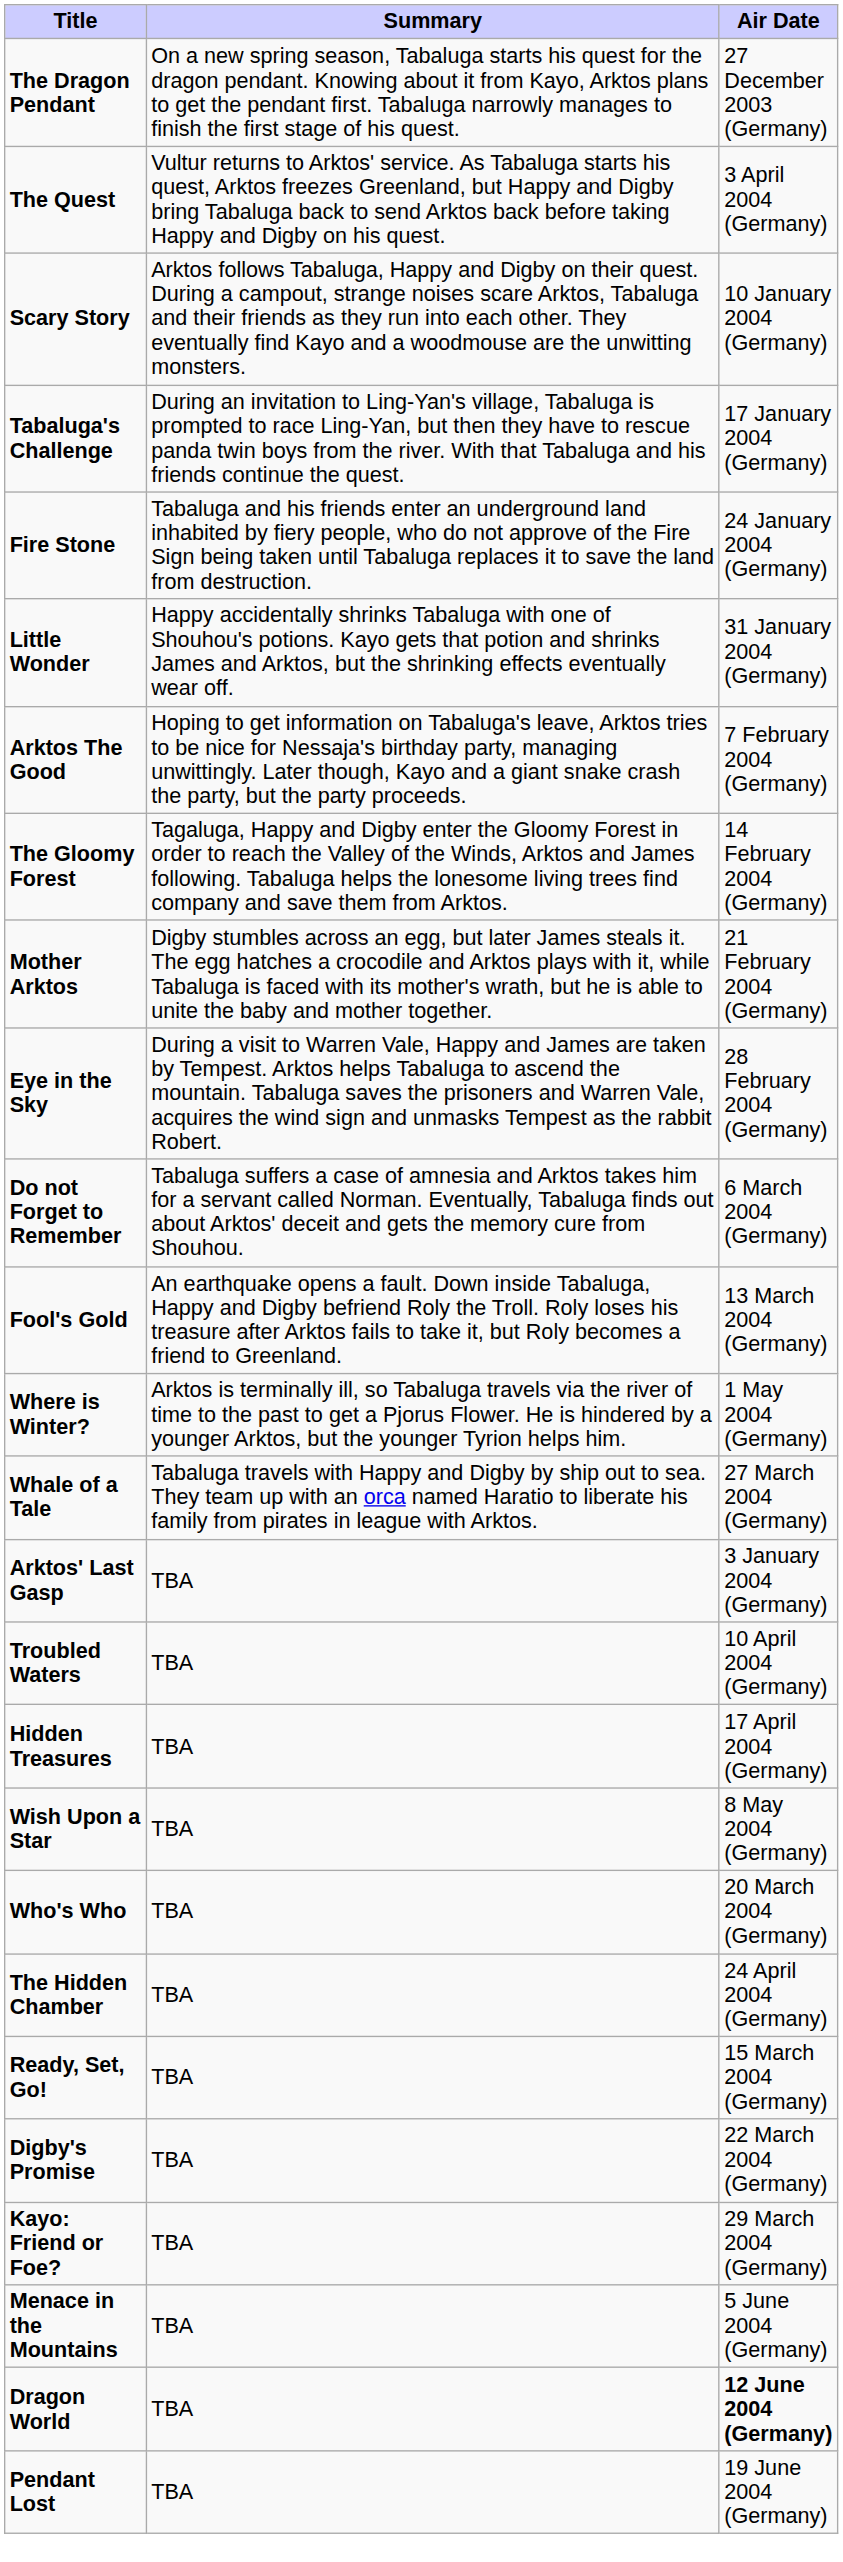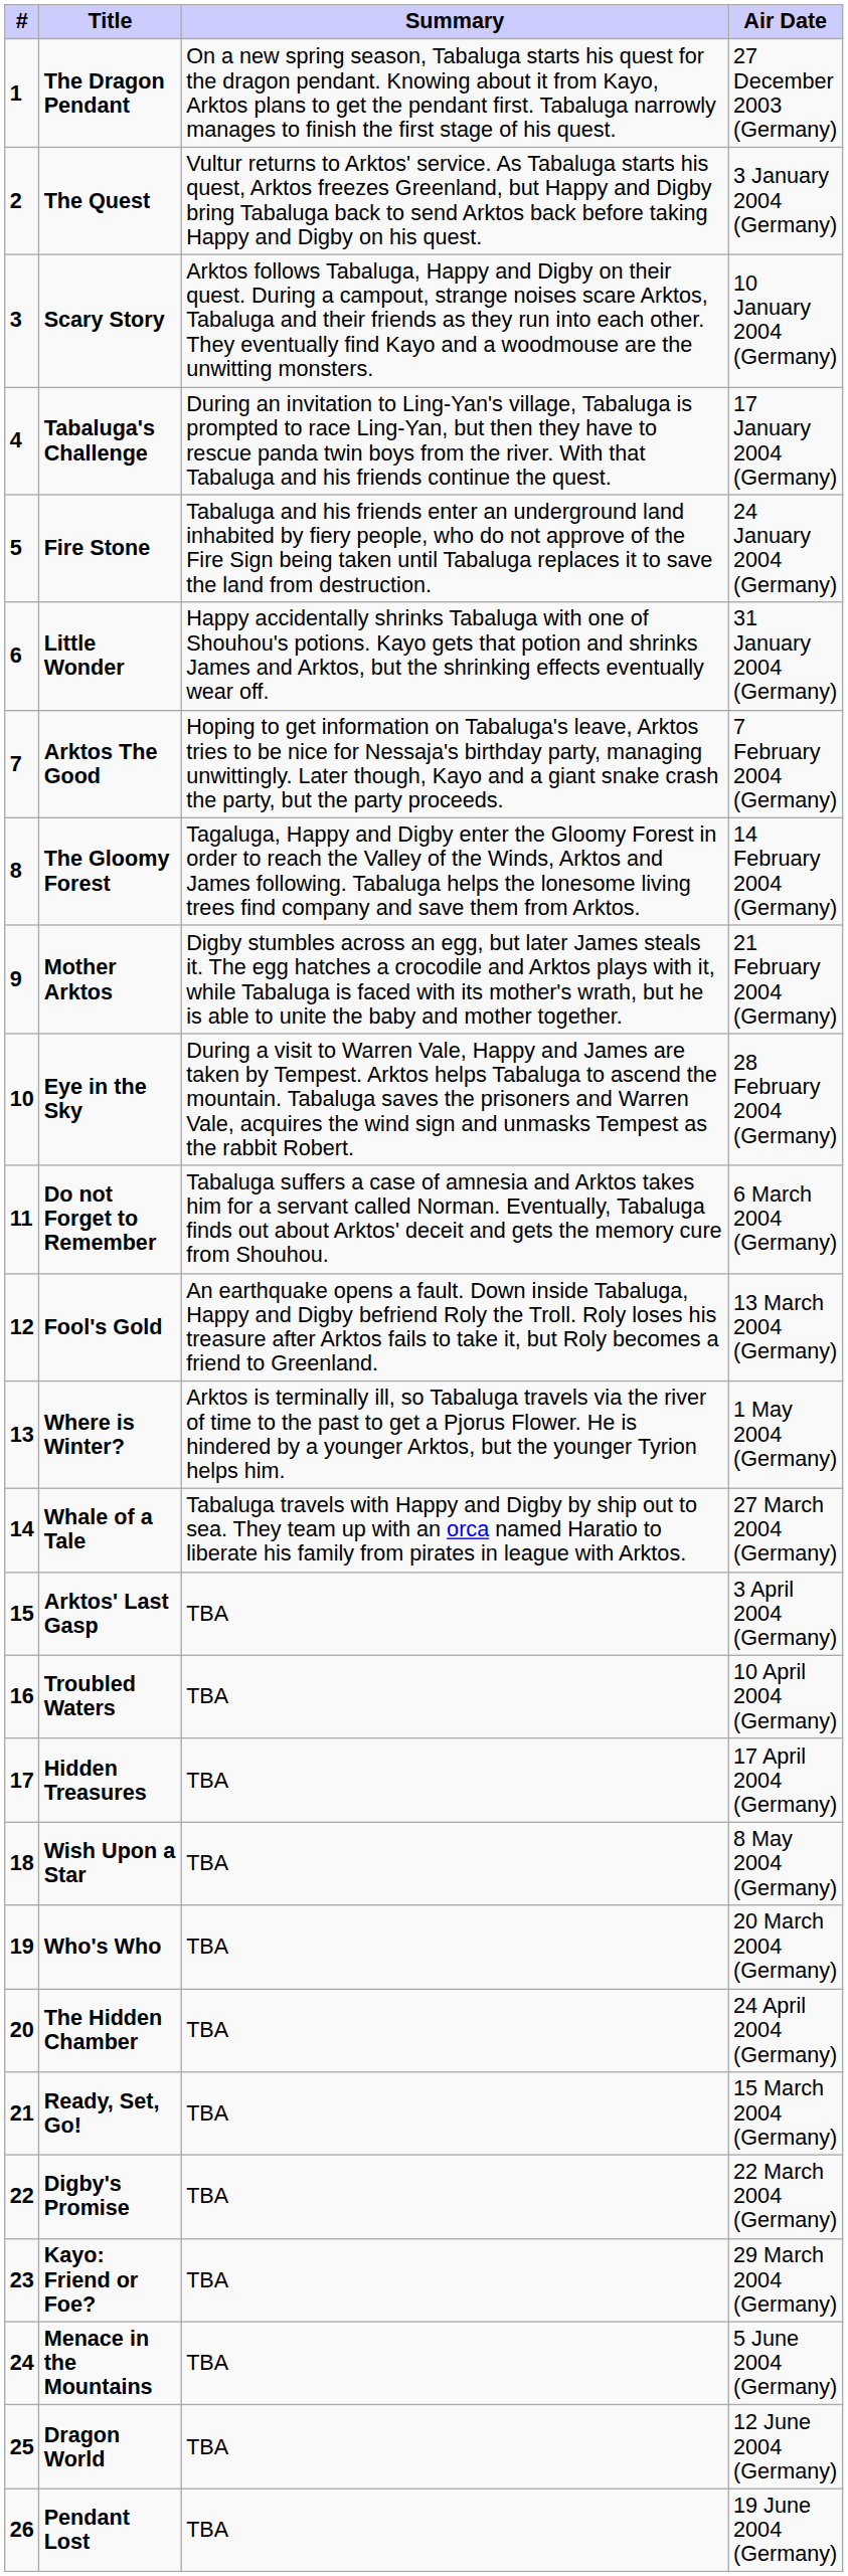+ column: # | 1 | 2 | 3 | 4 | 5 | 6 | 7 | 8 | 9 | 10 | 11 | 12 | 13 | 14 | 15 | 16 | 17 | 18 | 19 | 20 | 21 | 22 | 23 | 24 | 25 | 26
The Quest | Air Date: 3 April 2004 (Germany) -> 3 January 2004 (Germany)
Arktos' Last Gasp | Air Date: 3 January 2004 (Germany) -> 3 April 2004 (Germany)
Dragon World | Air Date: bold -> normal
